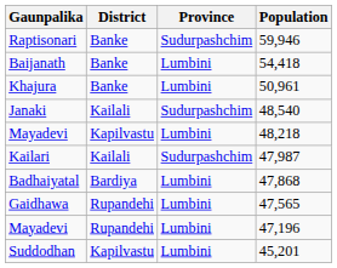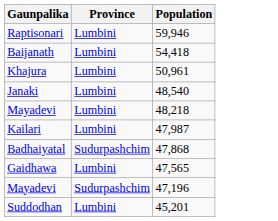- column: District | Banke | Banke | Banke | Kailali | Kapilvastu | Kailali | Bardiya | Rupandehi | Rupandehi | Kapilvastu
Raptisonari | Province: Sudurpashchim -> Lumbini
Janaki | Province: Sudurpashchim -> Lumbini
Kailari | Province: Sudurpashchim -> Lumbini
Badhaiyatal | Province: Lumbini -> Sudurpashchim
Mayadevi / 47,196 | Province: Lumbini -> Sudurpashchim
